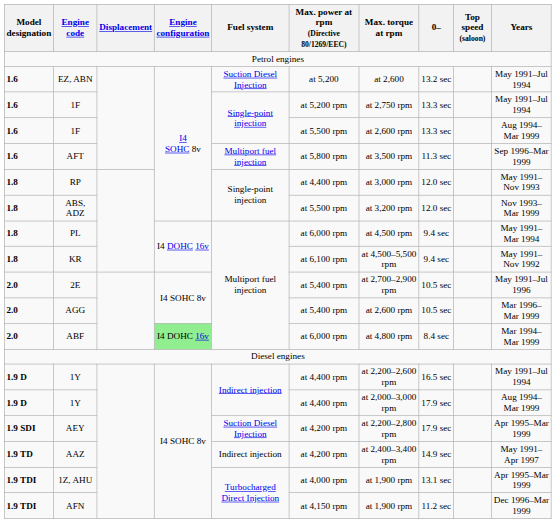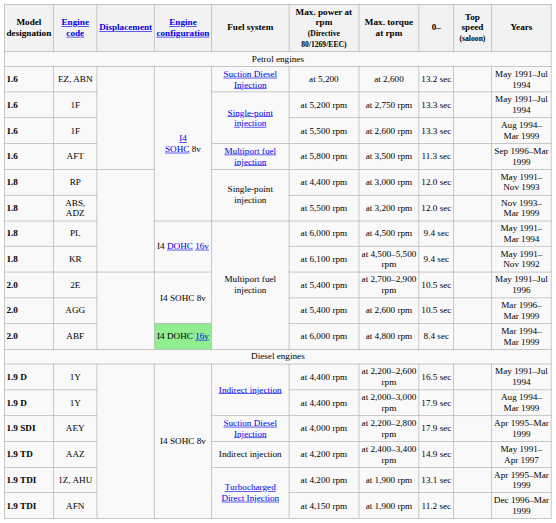AEY | Max. power at rpm (Directive 80/1269/EEC): at 4,200 rpm -> at 4,000 rpm
1Z, AHU | Max. power at rpm (Directive 80/1269/EEC): at 4,000 rpm -> at 4,200 rpm
